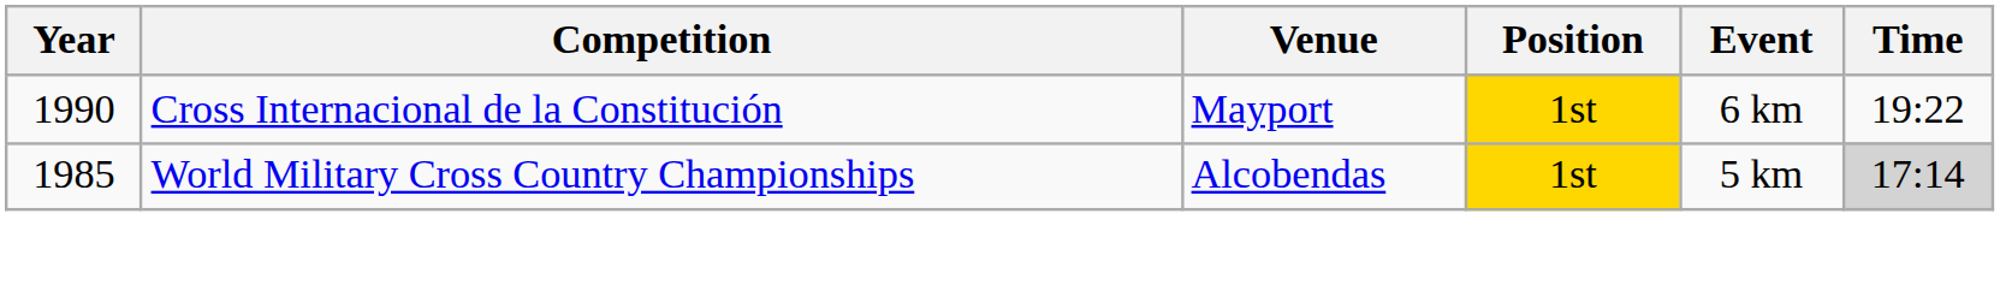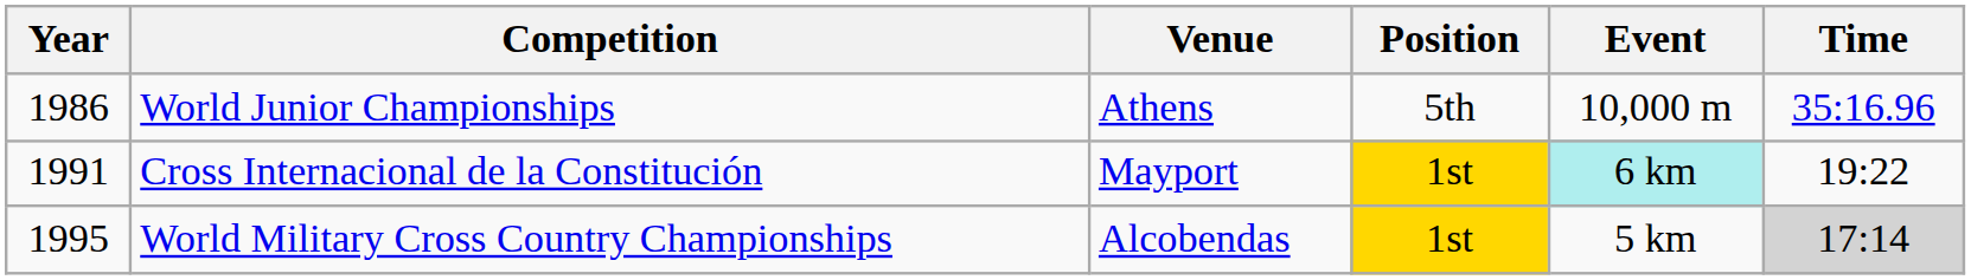+ row: 1986 | World Junior Championships | Athens | 5th | 10,000 m | 35:16.96
Cross Internacional de la Constitución | Year: 1990 -> 1991
Cross Internacional de la Constitución | Event: no background -> paleturquoise background
World Military Cross Country Championships | Year: 1985 -> 1995
